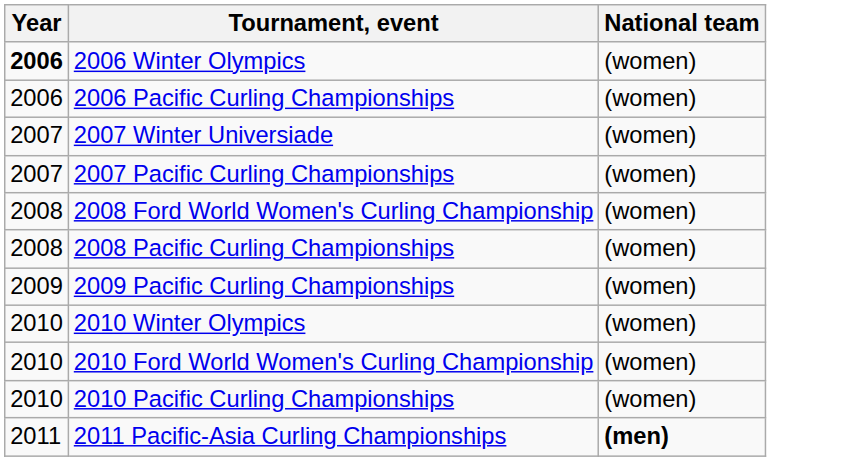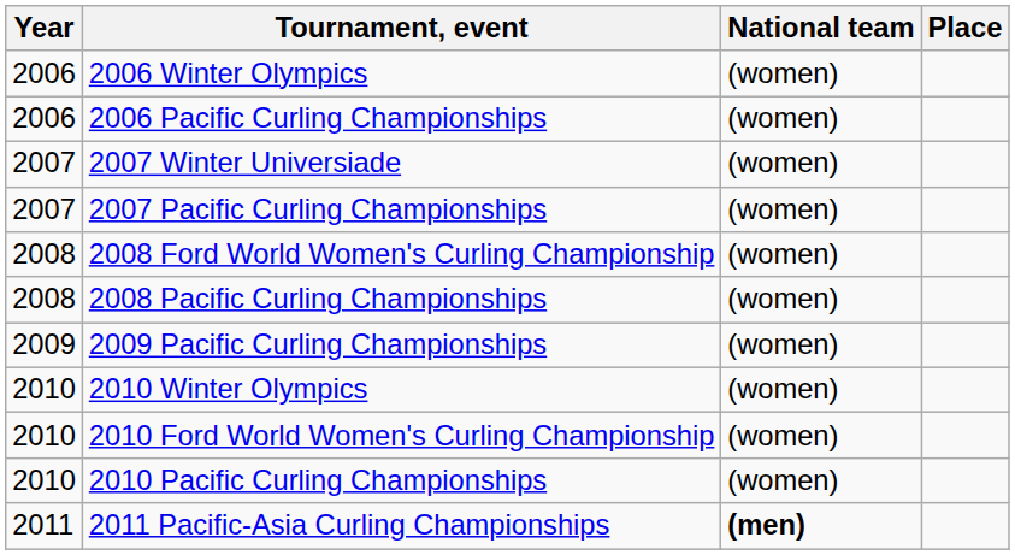+ column: Place
2006 Winter Olympics | Year: bold -> normal
